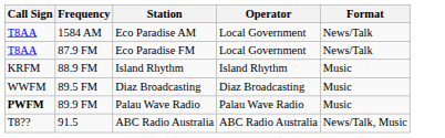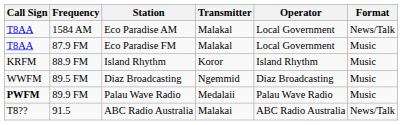+ column: Transmitter | Malakal | Malakal | Koror | Ngemmid | Medalaii | Malakai
87.9 FM | Format: News/Talk -> Music
91.5 | Format: News/Talk, Music -> News/Talk
